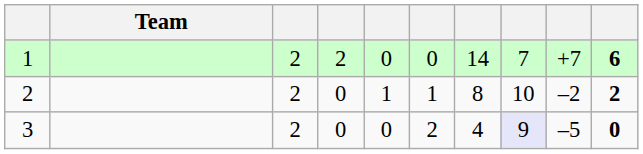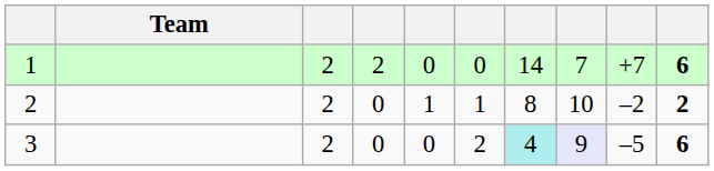3 | column 7: no background -> paleturquoise background
3 | column 10: 0 -> 6
